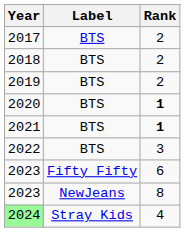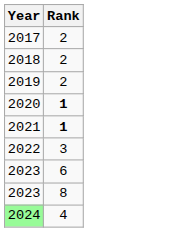- column: Label | BTS | BTS | BTS | BTS | BTS | BTS | Fifty Fifty | NewJeans | Stray Kids
